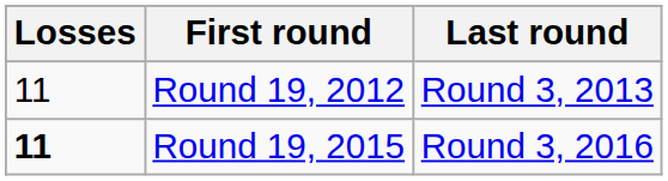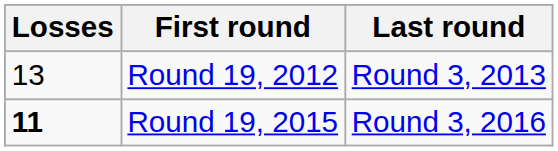Round 19, 2012 | Losses: 11 -> 13
